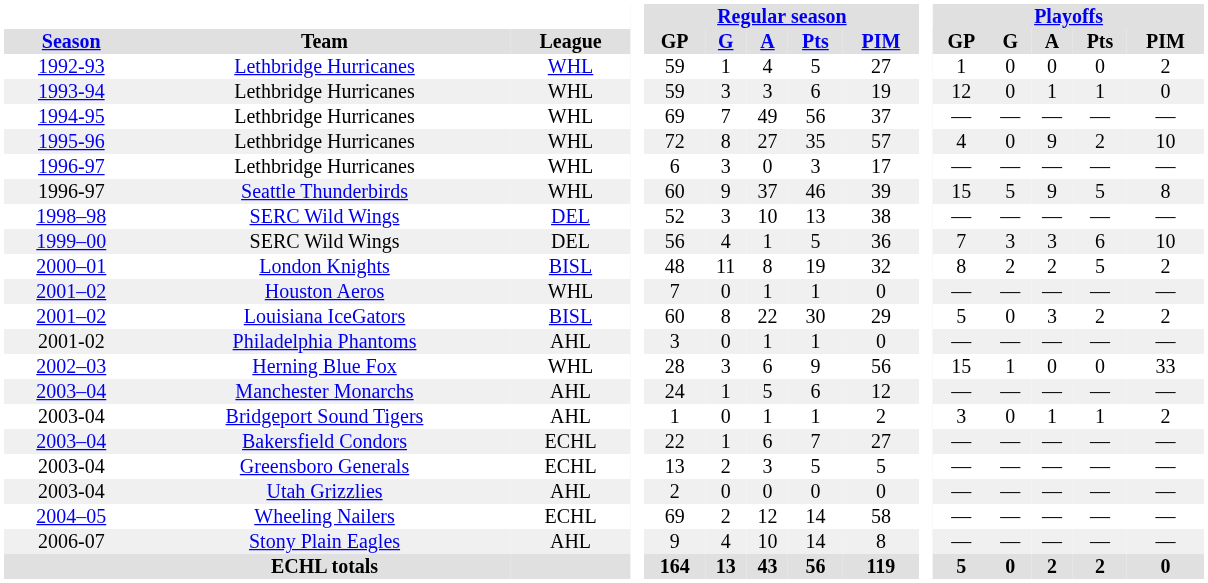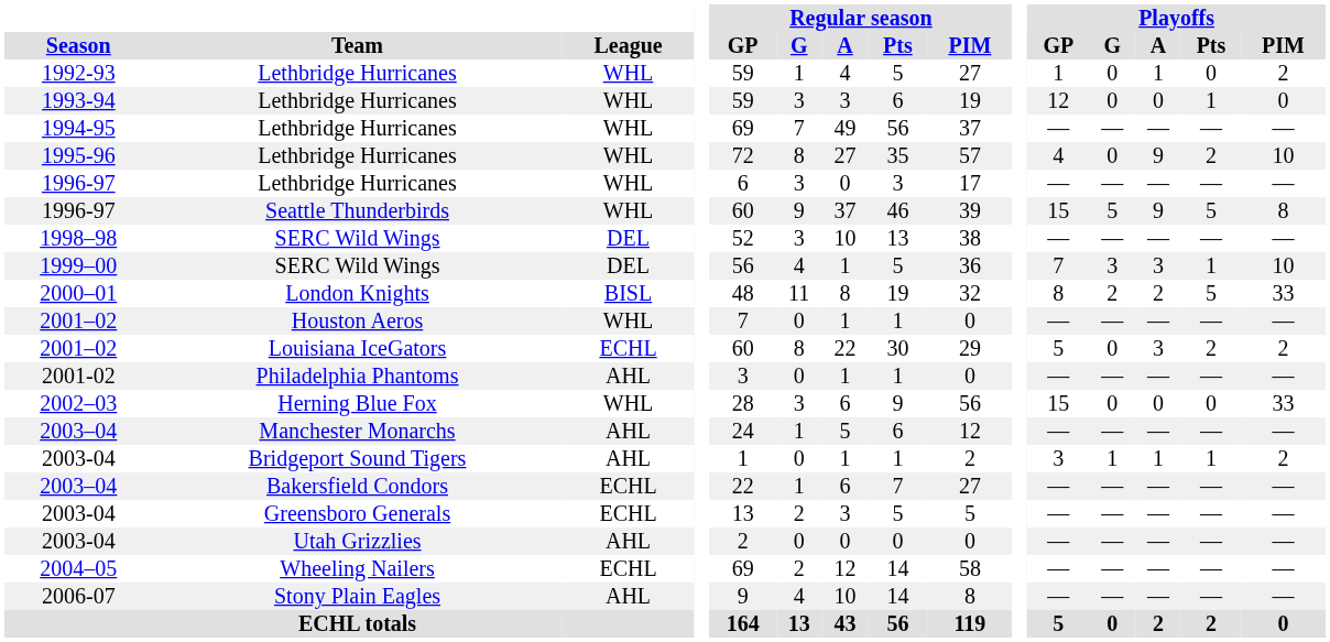1992-93 | Playoffs / A: 0 -> 1
1993-94 | Playoffs / A: 1 -> 0
1999–00 | Playoffs / Pts: 6 -> 1
2000–01 | Playoffs / PIM: 2 -> 33
2001–02 / Louisiana IceGators | League: BISL -> ECHL
2002–03 | Playoffs / G: 1 -> 0
2003-04 / Bridgeport Sound Tigers | Playoffs / G: 0 -> 1
